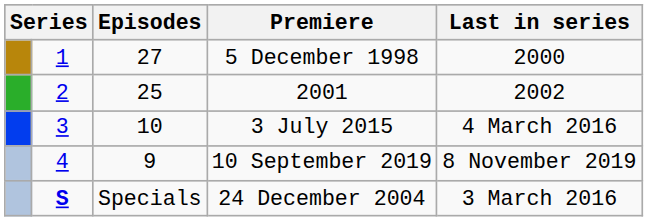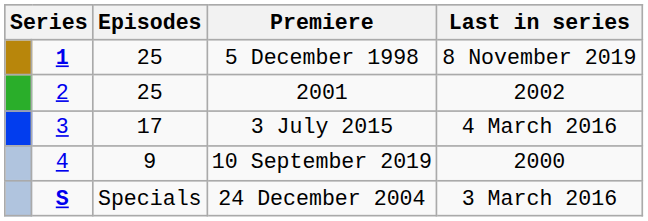5 December 1998 | column 2: normal -> bold
5 December 1998 | Episodes: 27 -> 25
5 December 1998 | Last in series: 2000 -> 8 November 2019
3 July 2015 | Episodes: 10 -> 17
10 September 2019 | Last in series: 8 November 2019 -> 2000
